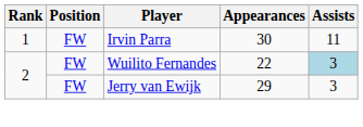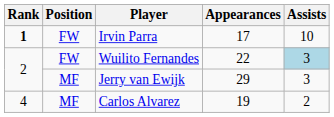Irvin Parra | Rank: normal -> bold
Irvin Parra | Appearances: 30 -> 17
Irvin Parra | Assists: 11 -> 10
Jerry van Ewijk | Position: FW -> MF
+ row: 4 | MF | Carlos Alvarez | 19 | 2
